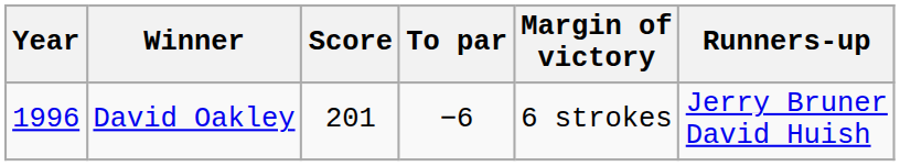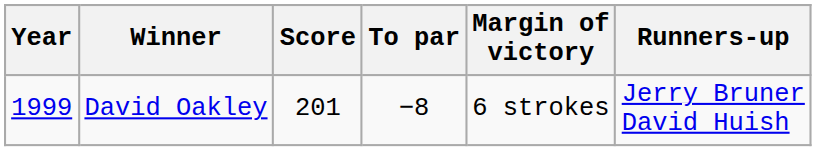David Oakley | Year: 1996 -> 1999
David Oakley | To par: −6 -> −8
